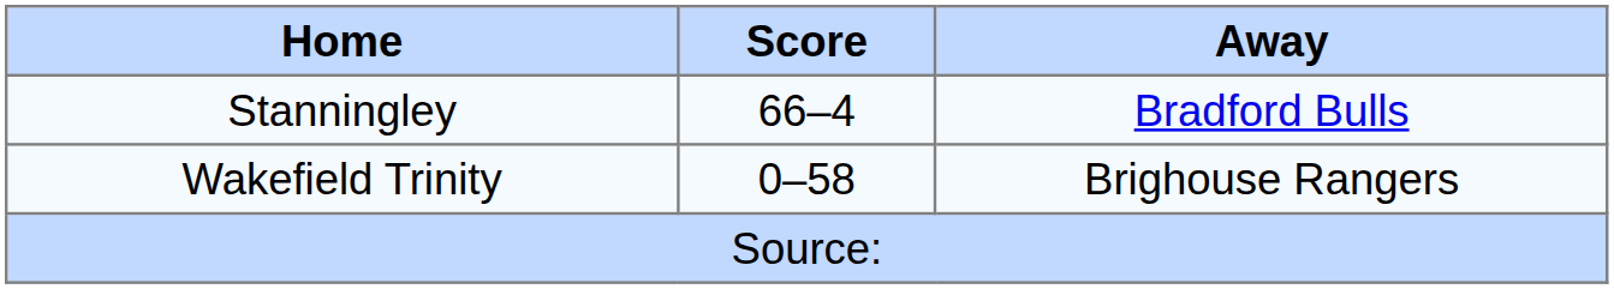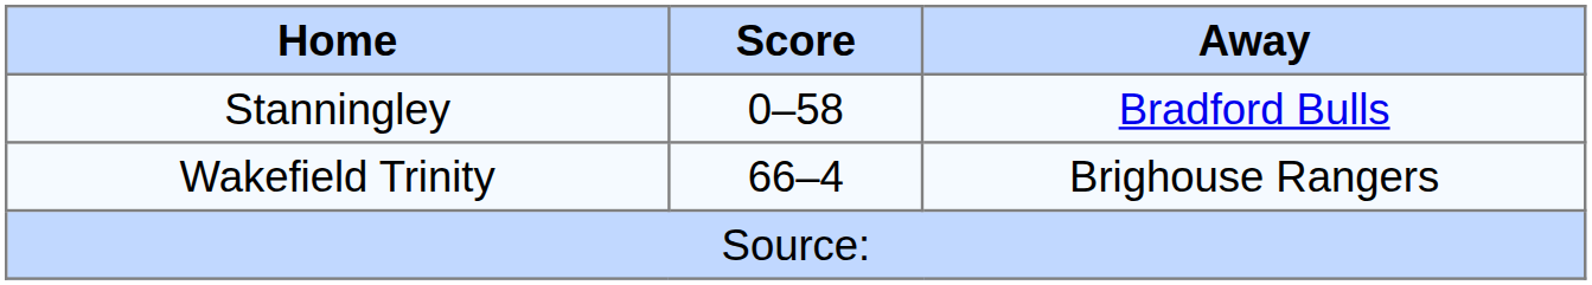Stanningley | Score: 66–4 -> 0–58
Wakefield Trinity | Score: 0–58 -> 66–4
